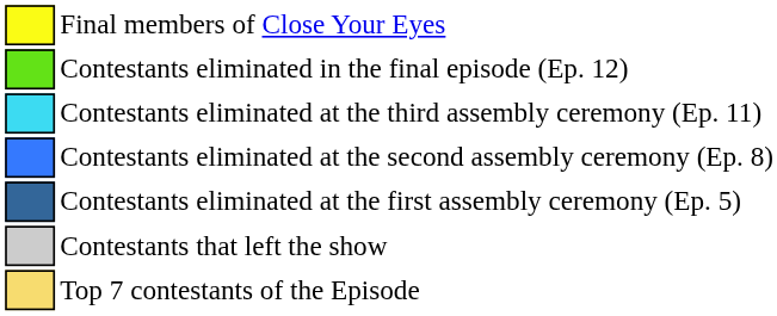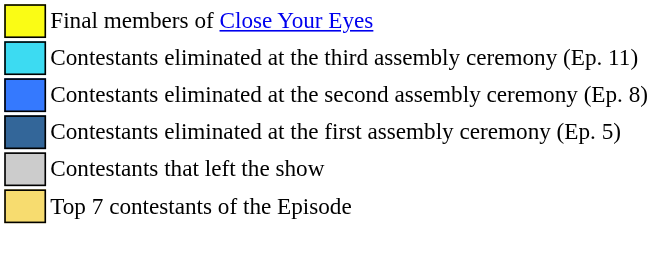- row: Contestants eliminated in the final episode (Ep. 12)
